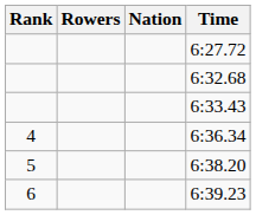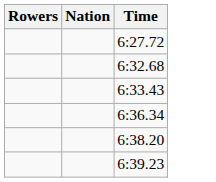- column: Rank | 4 | 5 | 6
